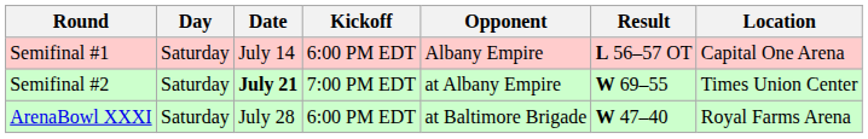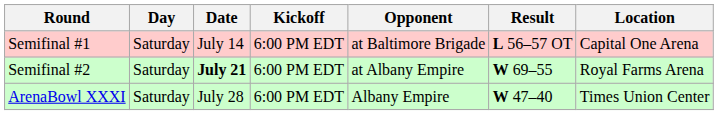Semifinal #1 | Opponent: Albany Empire -> at Baltimore Brigade
Semifinal #2 | Kickoff: 7:00 PM EDT -> 6:00 PM EDT
Semifinal #2 | Location: Times Union Center -> Royal Farms Arena
ArenaBowl XXXI | Opponent: at Baltimore Brigade -> Albany Empire
ArenaBowl XXXI | Location: Royal Farms Arena -> Times Union Center
